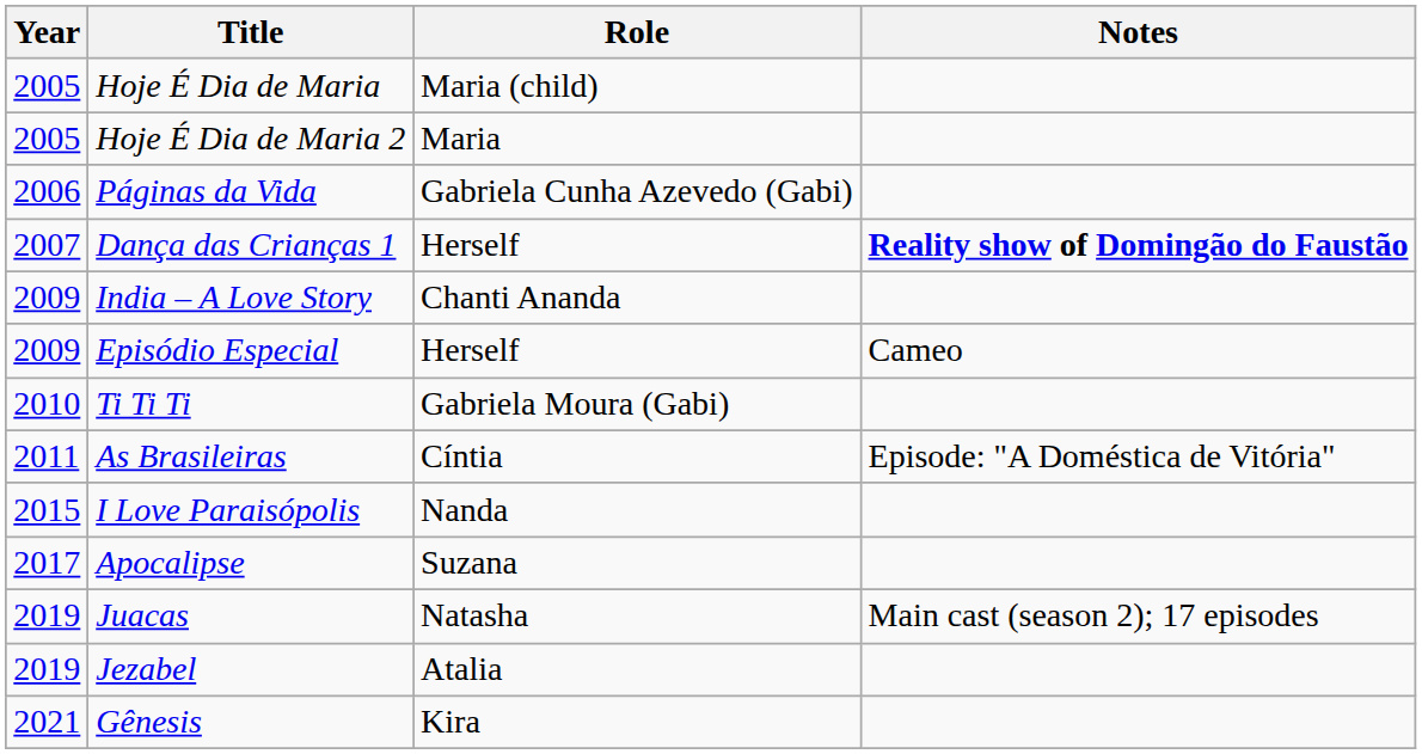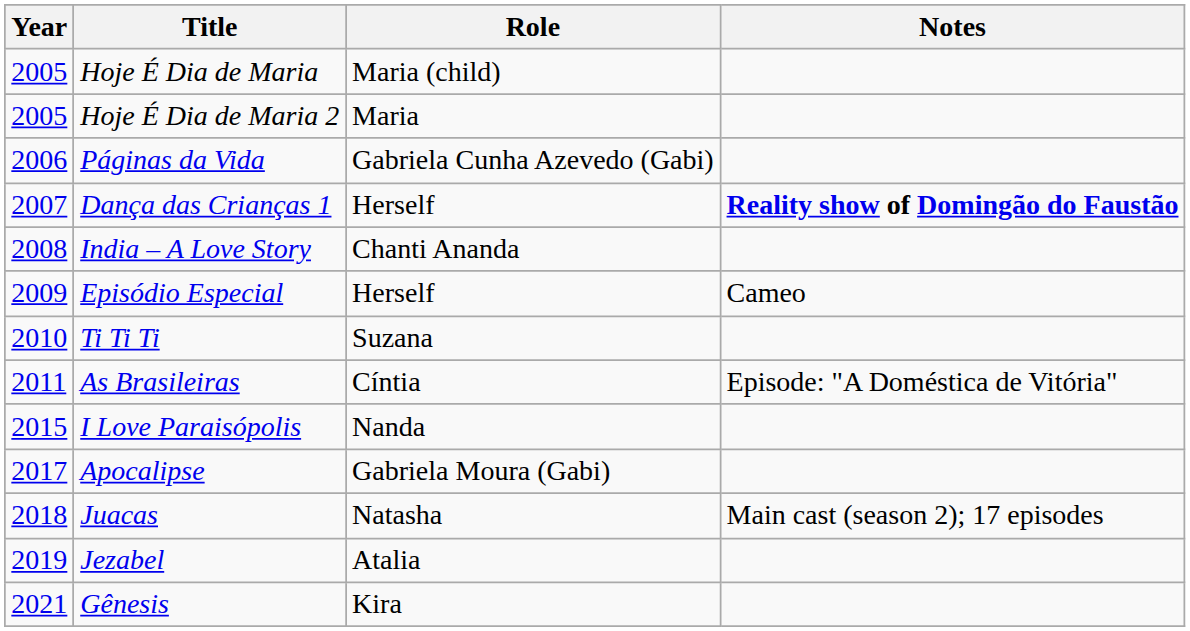India – A Love Story | Year: 2009 -> 2008
Ti Ti Ti | Role: Gabriela Moura (Gabi) -> Suzana
Apocalipse | Role: Suzana -> Gabriela Moura (Gabi)
Juacas | Year: 2019 -> 2018
